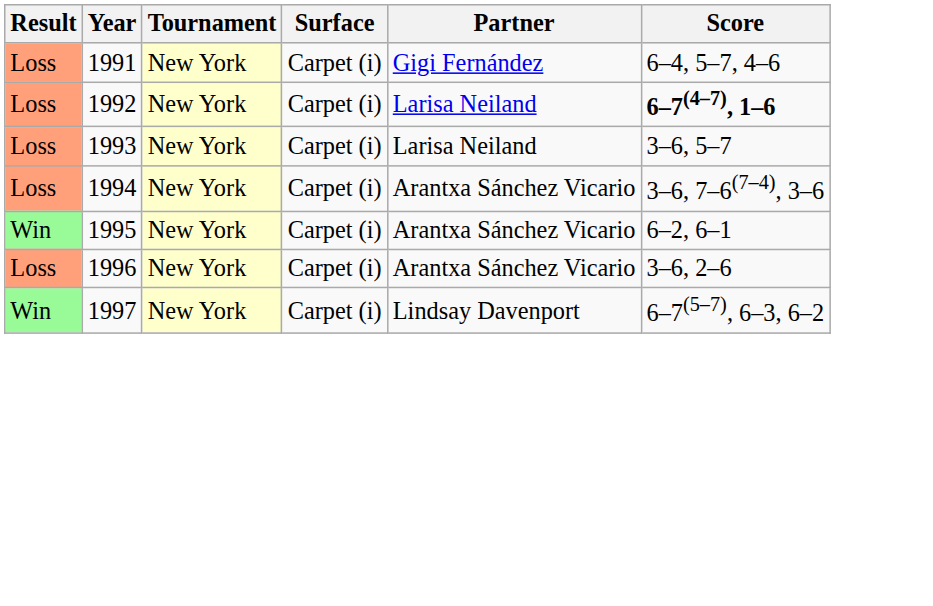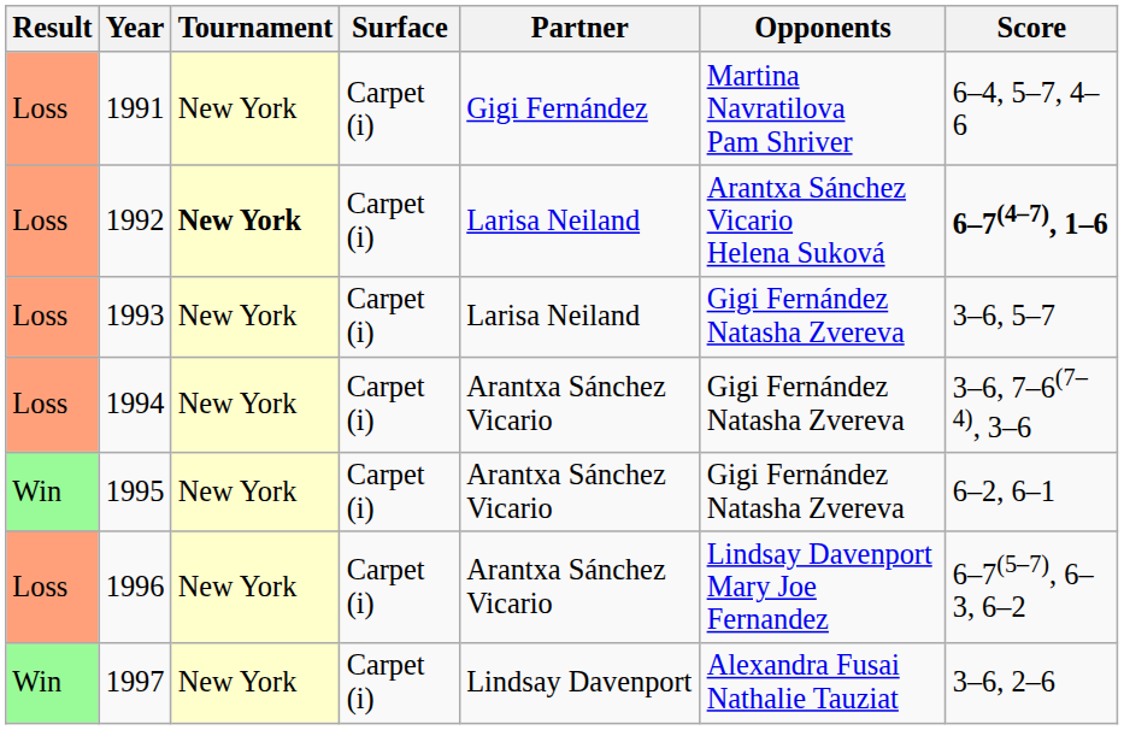+ column: Opponents | Martina Navratilova Pam Shriver | Arantxa Sánchez Vicario Helena Suková | Gigi Fernández Natasha Zvereva | Gigi Fernández Natasha Zvereva | Gigi Fernández Natasha Zvereva | Lindsay Davenport Mary Joe Fernandez | Alexandra Fusai Nathalie Tauziat
1992 | Tournament: normal -> bold
1996 | Score: 3–6, 2–6 -> 6–7(5–7), 6–3, 6–2
1997 | Score: 6–7(5–7), 6–3, 6–2 -> 3–6, 2–6
